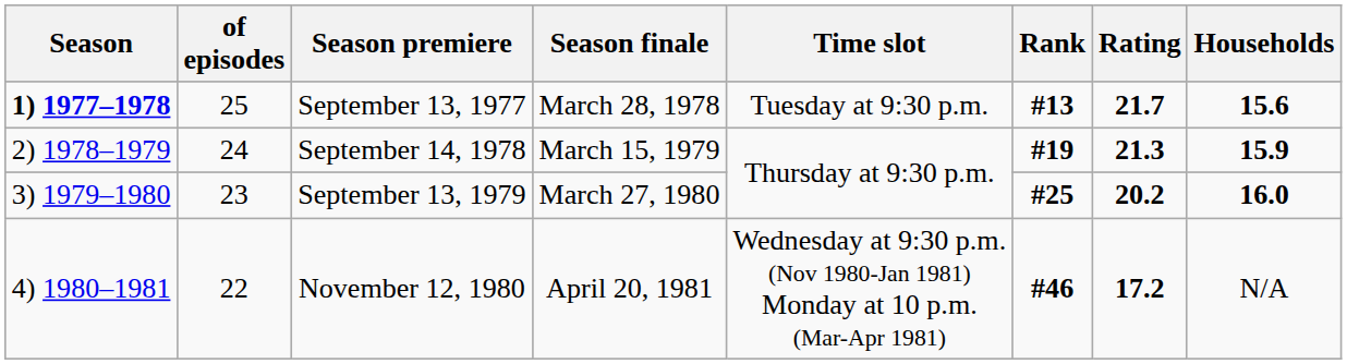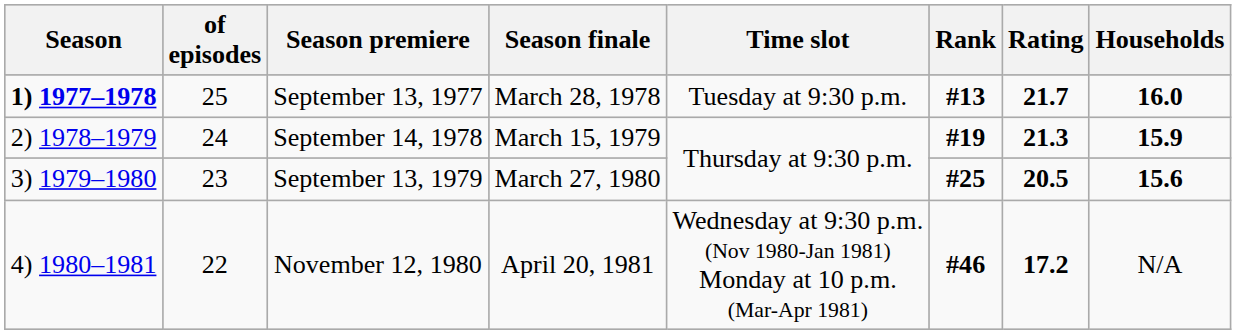September 13, 1977 | Households: 15.6 -> 16.0
September 13, 1979 | Rating: 20.2 -> 20.5
September 13, 1979 | Households: 16.0 -> 15.6
